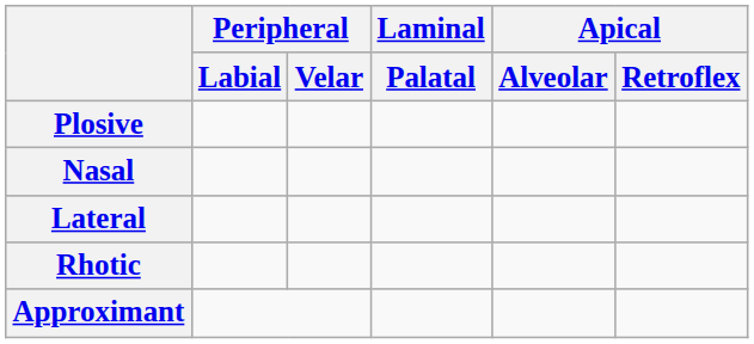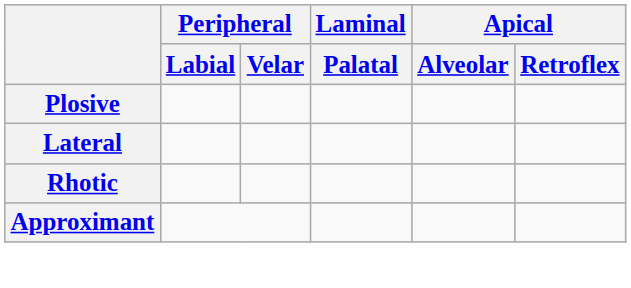- row: Nasal
